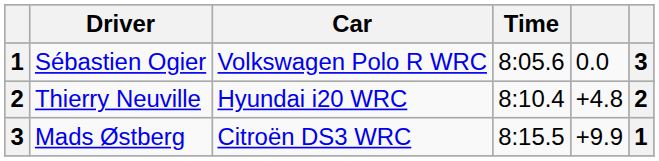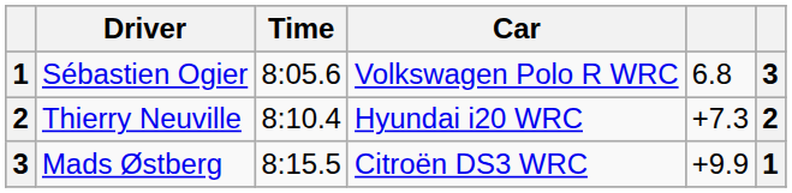columns swapped: Car <-> Time
Sébastien Ogier | column 5: 0.0 -> 6.8
Thierry Neuville | column 5: +4.8 -> +7.3
